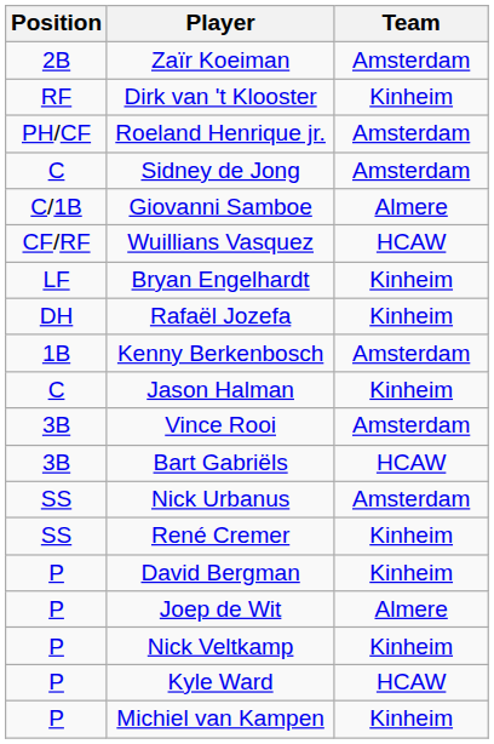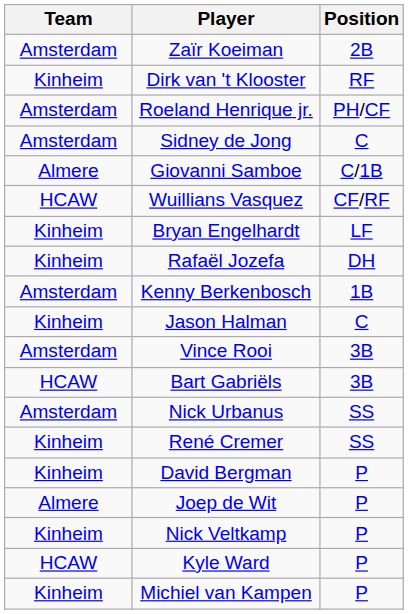columns swapped: Position <-> Team
